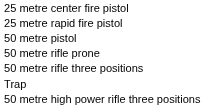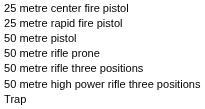rows swapped: 50 metre high power rifle three positions <-> Trap
